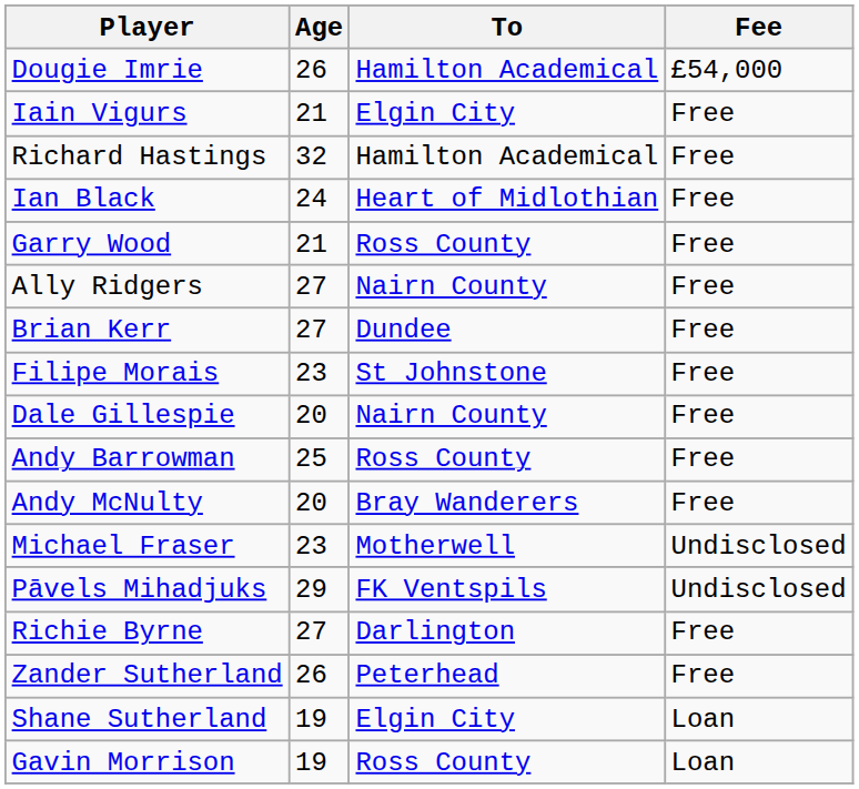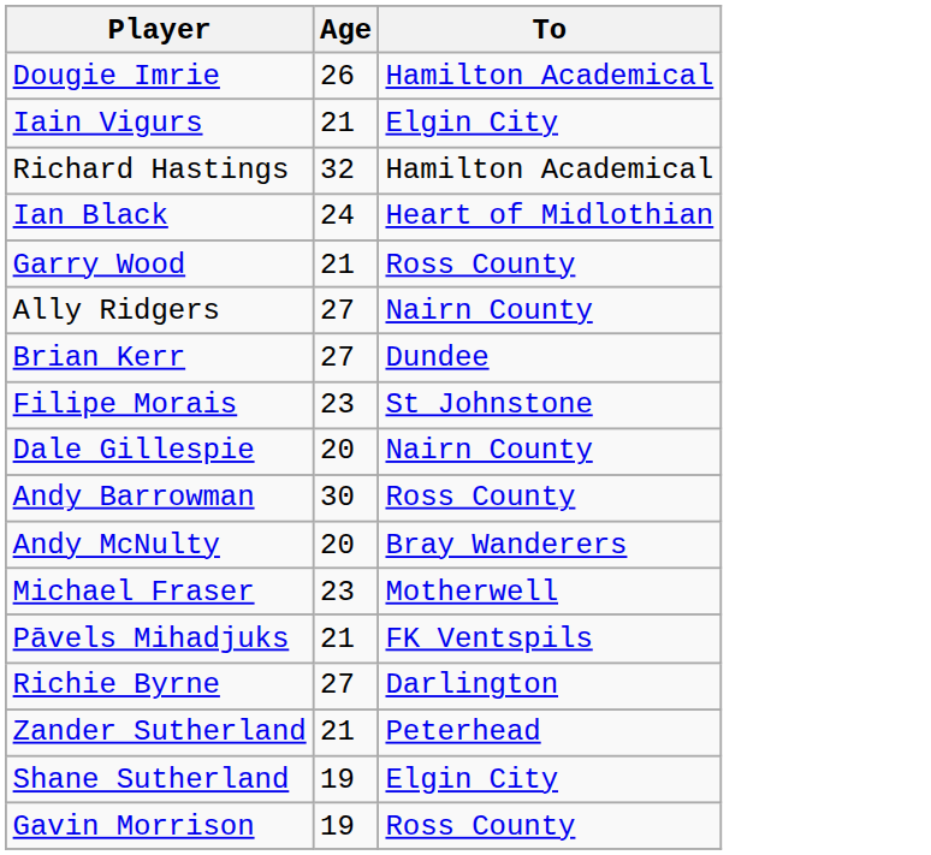- column: Fee | £54,000 | Free | Free | Free | Free | Free | Free | Free | Free | Free | Free | Undisclosed | Undisclosed | Free | Free | Loan | Loan
Andy Barrowman | Age: 25 -> 30
Pāvels Mihadjuks | Age: 29 -> 21
Zander Sutherland | Age: 26 -> 21
